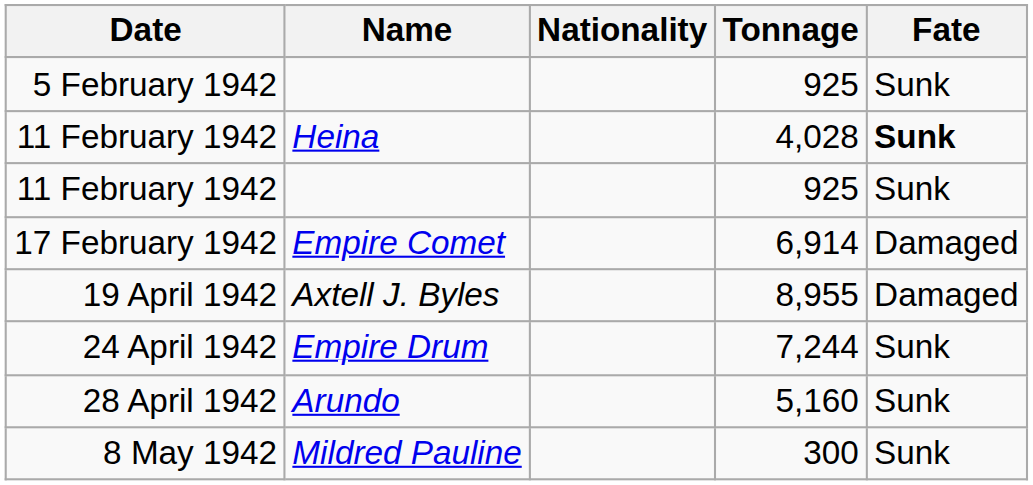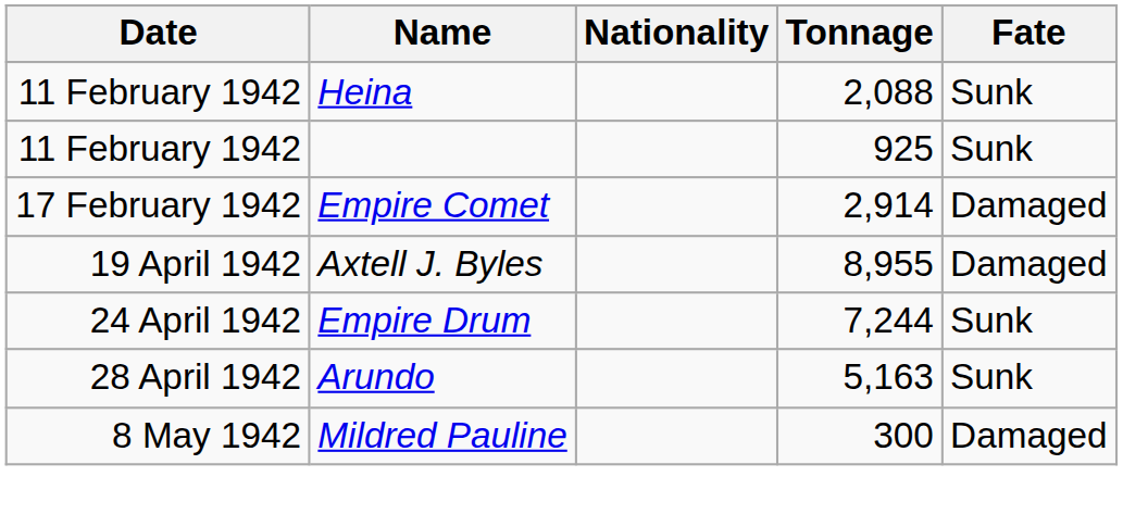- row: 5 February 1942 | 925 | Sunk
11 February 1942 / Heina | Tonnage: 4,028 -> 2,088
11 February 1942 / Heina | Fate: bold -> normal
17 February 1942 | Tonnage: 6,914 -> 2,914
28 April 1942 | Tonnage: 5,160 -> 5,163
8 May 1942 | Fate: Sunk -> Damaged
